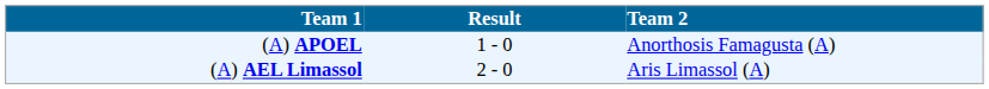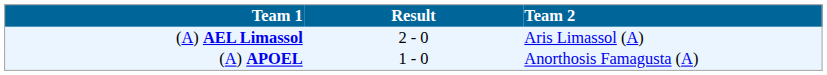rows swapped: (A) AEL Limassol <-> (A) APOEL
